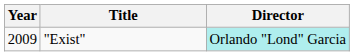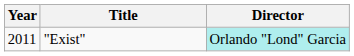"Exist" | Year: 2009 -> 2011
